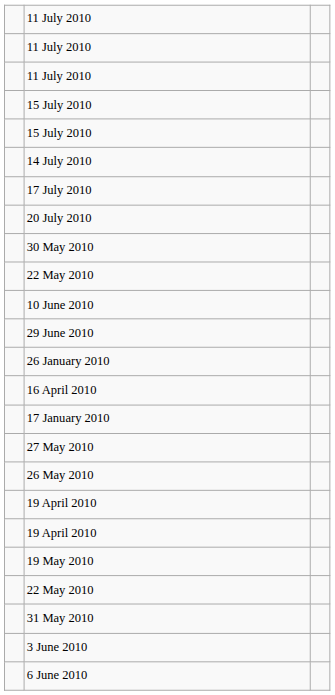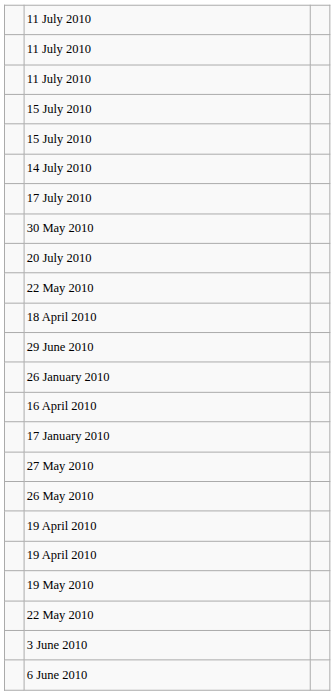rows swapped: 20 July 2010 <-> 30 May 2010
+ row: 18 April 2010
- row: 10 June 2010
- row: 31 May 2010
